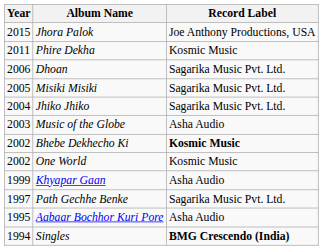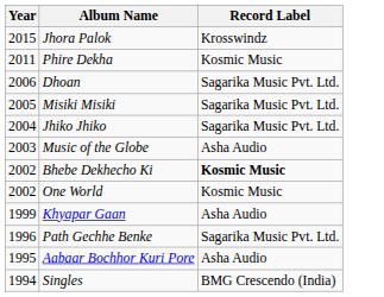Jhora Palok | Record Label: Joe Anthony Productions, USA -> Krosswindz
Path Gechhe Benke | Year: 1997 -> 1996
Singles | Record Label: bold -> normal
